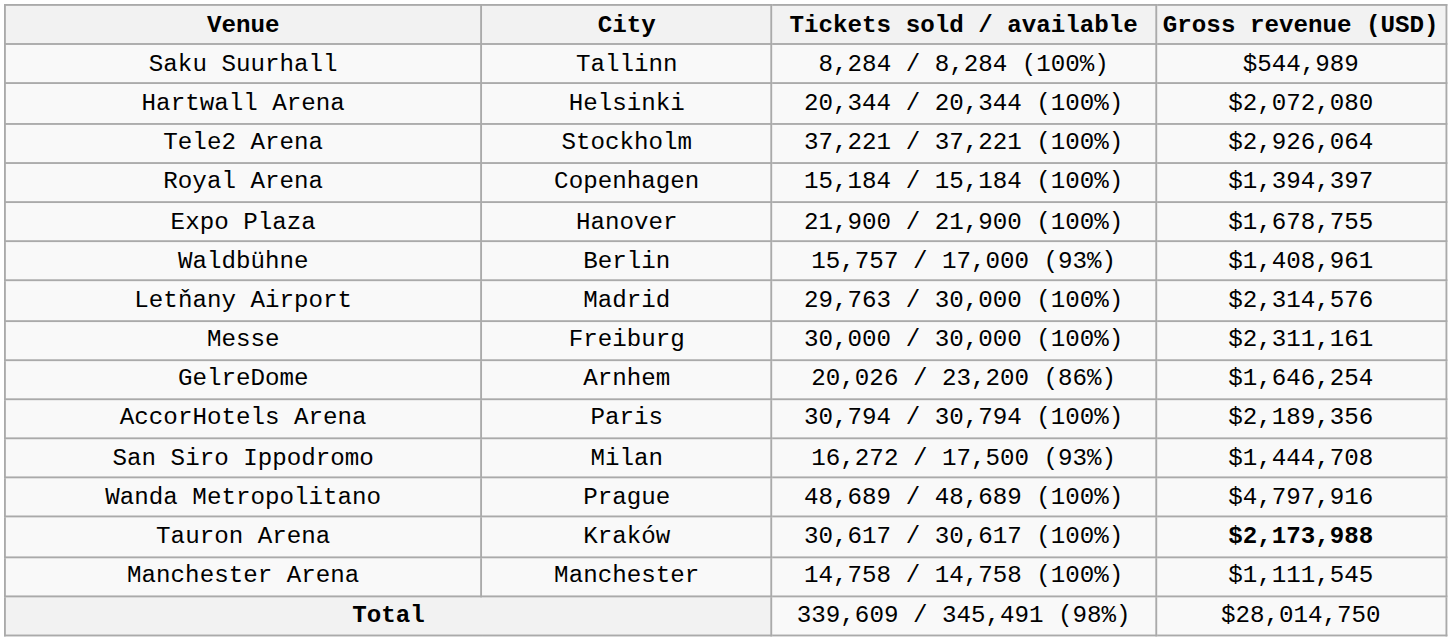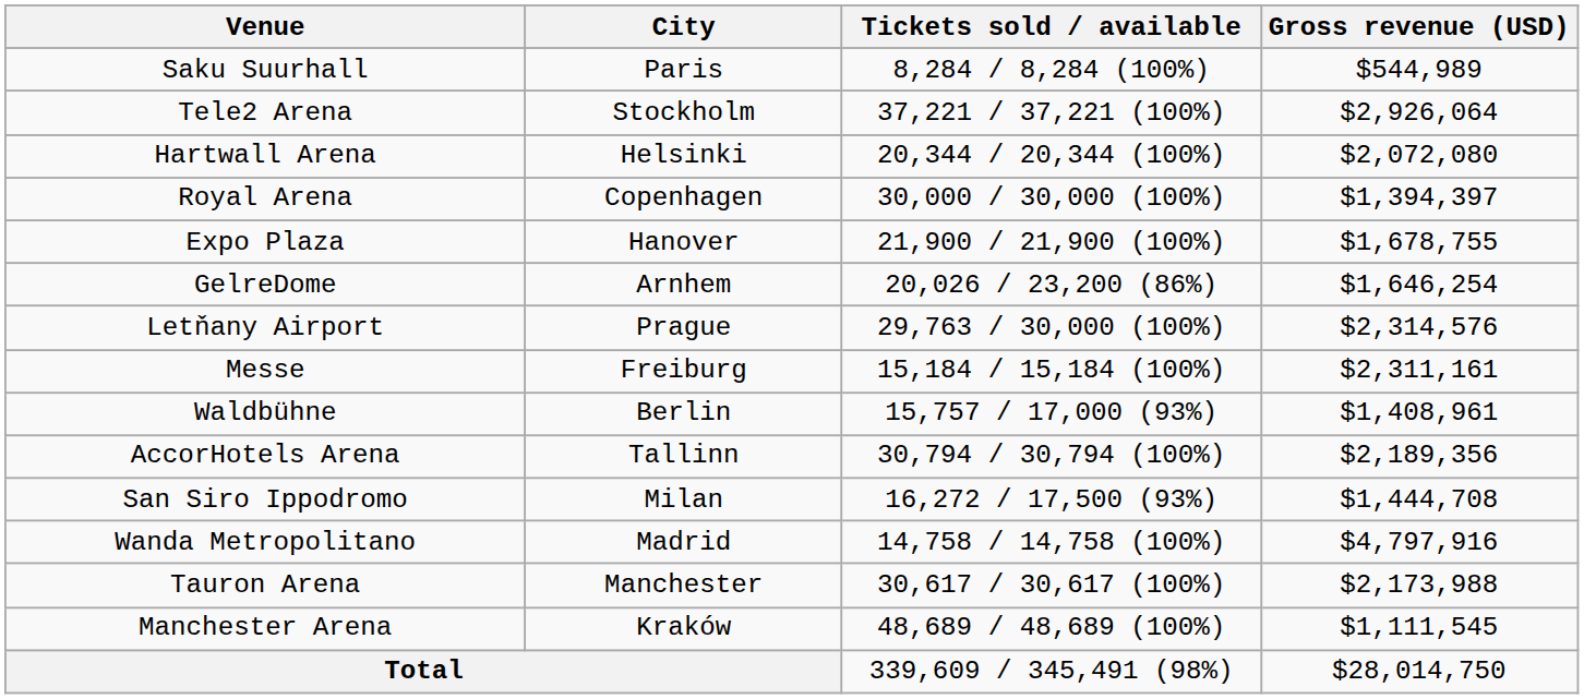Saku Suurhall | City: Tallinn -> Paris
rows swapped: Hartwall Arena <-> Tele2 Arena
Royal Arena | Tickets sold / available: 15,184 / 15,184 (100%) -> 30,000 / 30,000 (100%)
rows swapped: Waldbühne <-> GelreDome
Letňany Airport | City: Madrid -> Prague
Messe | Tickets sold / available: 30,000 / 30,000 (100%) -> 15,184 / 15,184 (100%)
AccorHotels Arena | City: Paris -> Tallinn
Wanda Metropolitano | City: Prague -> Madrid
Wanda Metropolitano | Tickets sold / available: 48,689 / 48,689 (100%) -> 14,758 / 14,758 (100%)
Tauron Arena | City: Kraków -> Manchester
Tauron Arena | Gross revenue (USD): bold -> normal
Manchester Arena | City: Manchester -> Kraków
Manchester Arena | Tickets sold / available: 14,758 / 14,758 (100%) -> 48,689 / 48,689 (100%)
